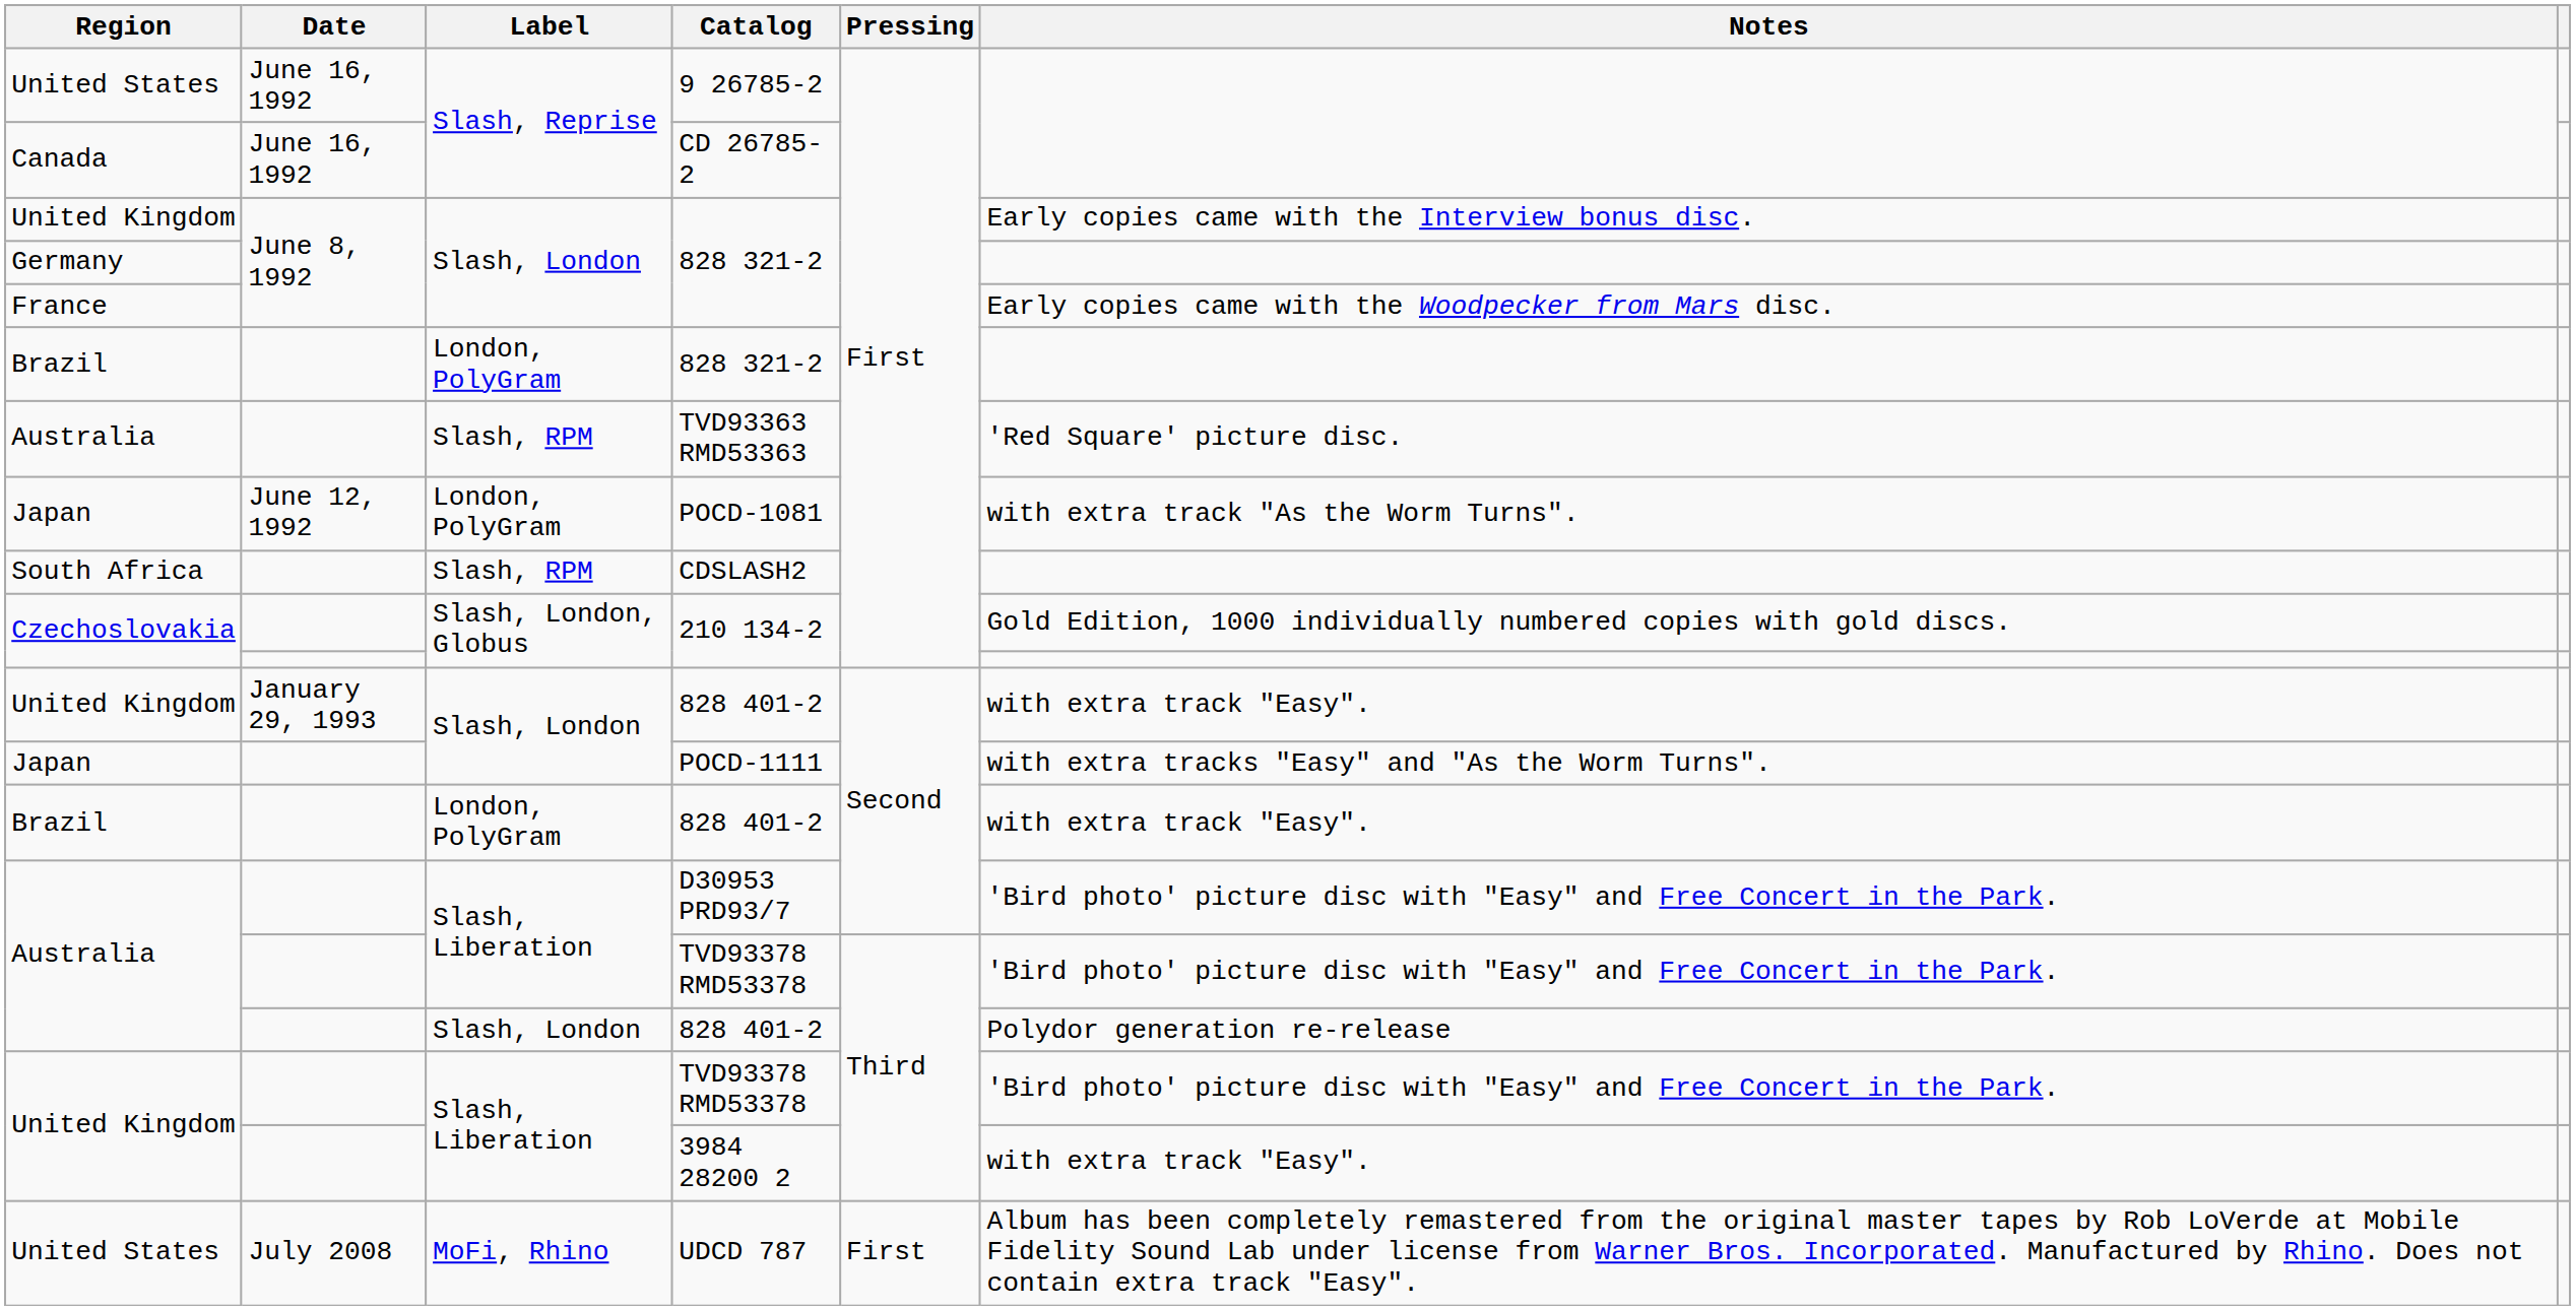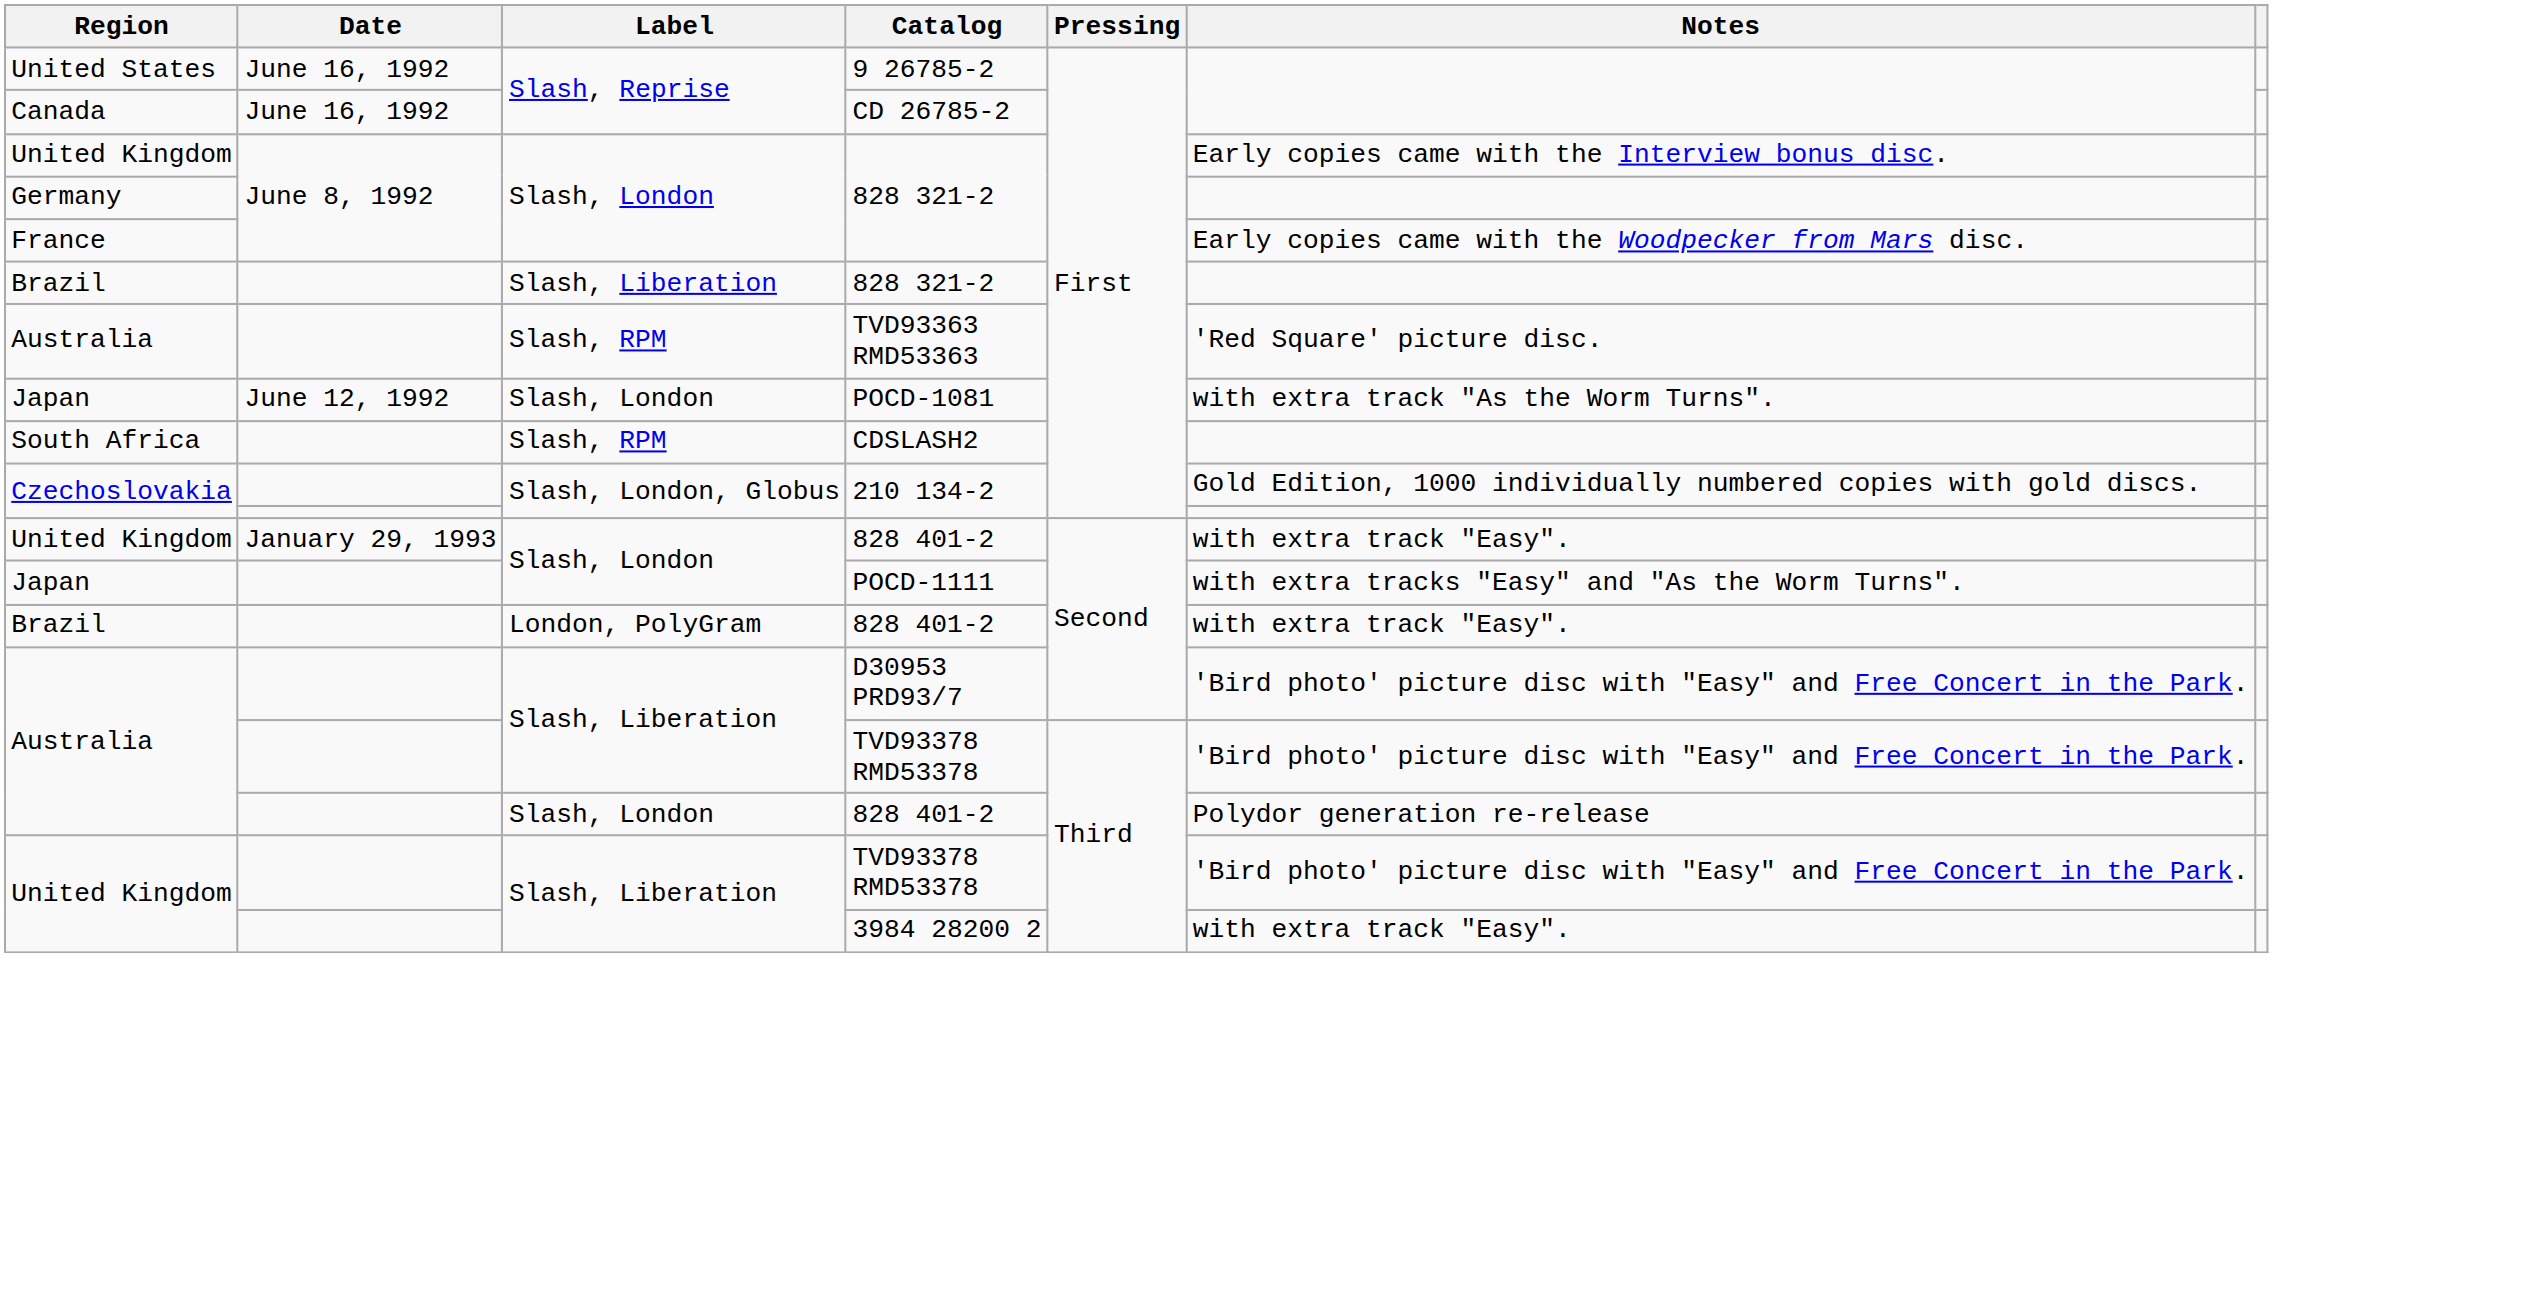Brazil / 828 321-2 | Label: London, PolyGram -> Slash, Liberation
POCD-1081 | Label: London, PolyGram -> Slash, London
- row: United States | July 2008 | MoFi, Rhino | UDCD 787 | First | Album has been completely remastered from the original master tapes by Rob LoVerde at Mobile Fidelity Sound Lab under license from Warner Bros. Incorporated. Manufactured by Rhino. Does not contain extra track "Easy".
